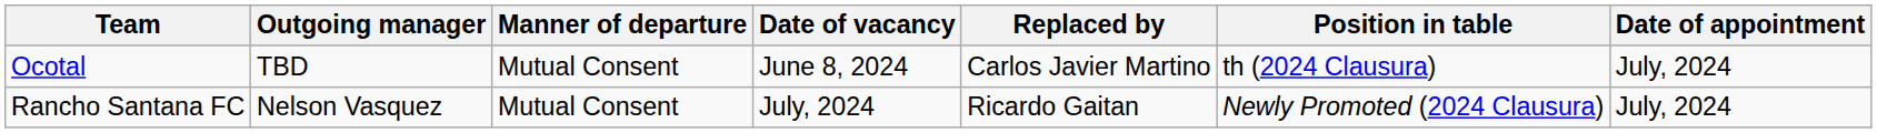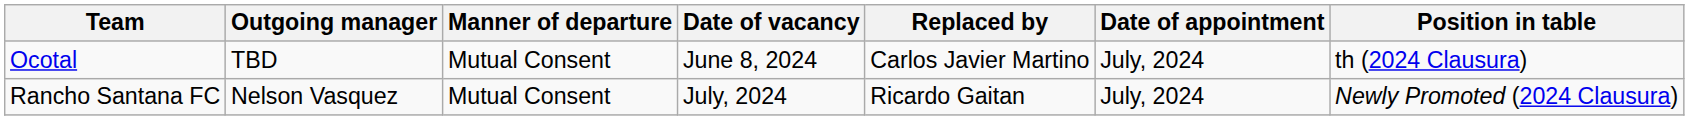columns swapped: Date of appointment <-> Position in table
